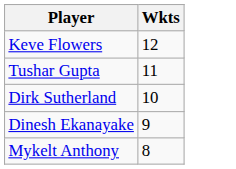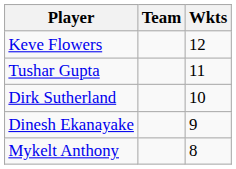+ column: Team
